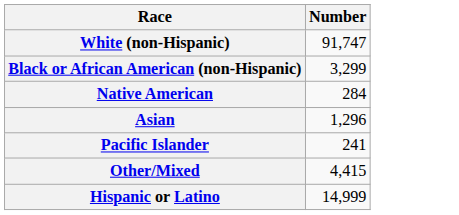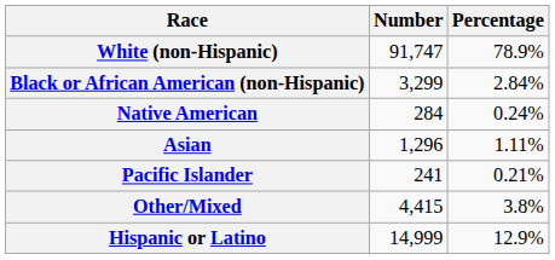+ column: Percentage | 78.9% | 2.84% | 0.24% | 1.11% | 0.21% | 3.8% | 12.9%
